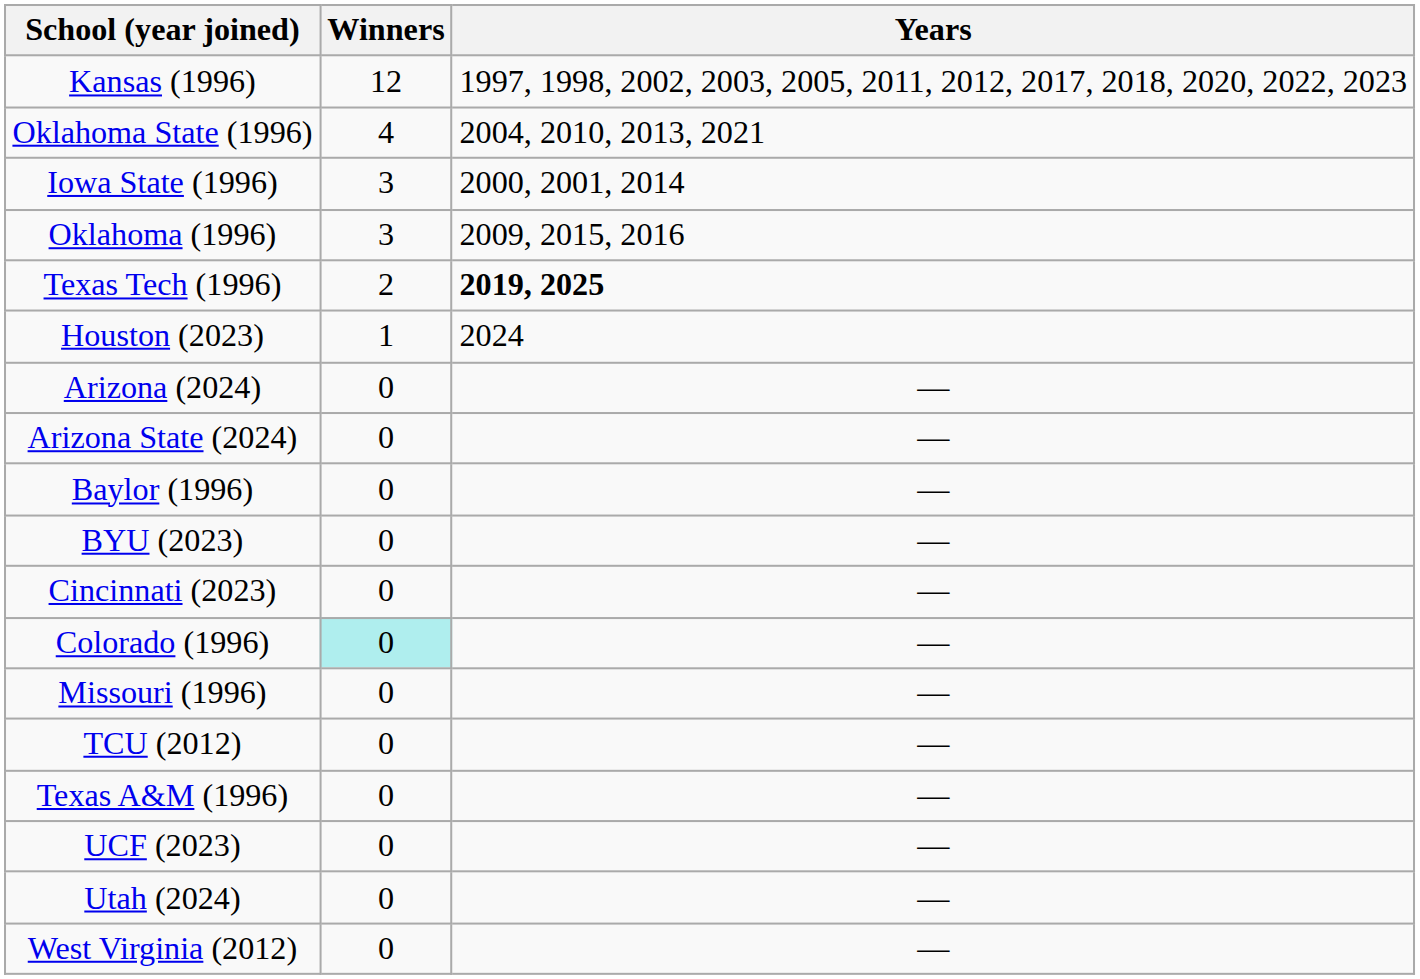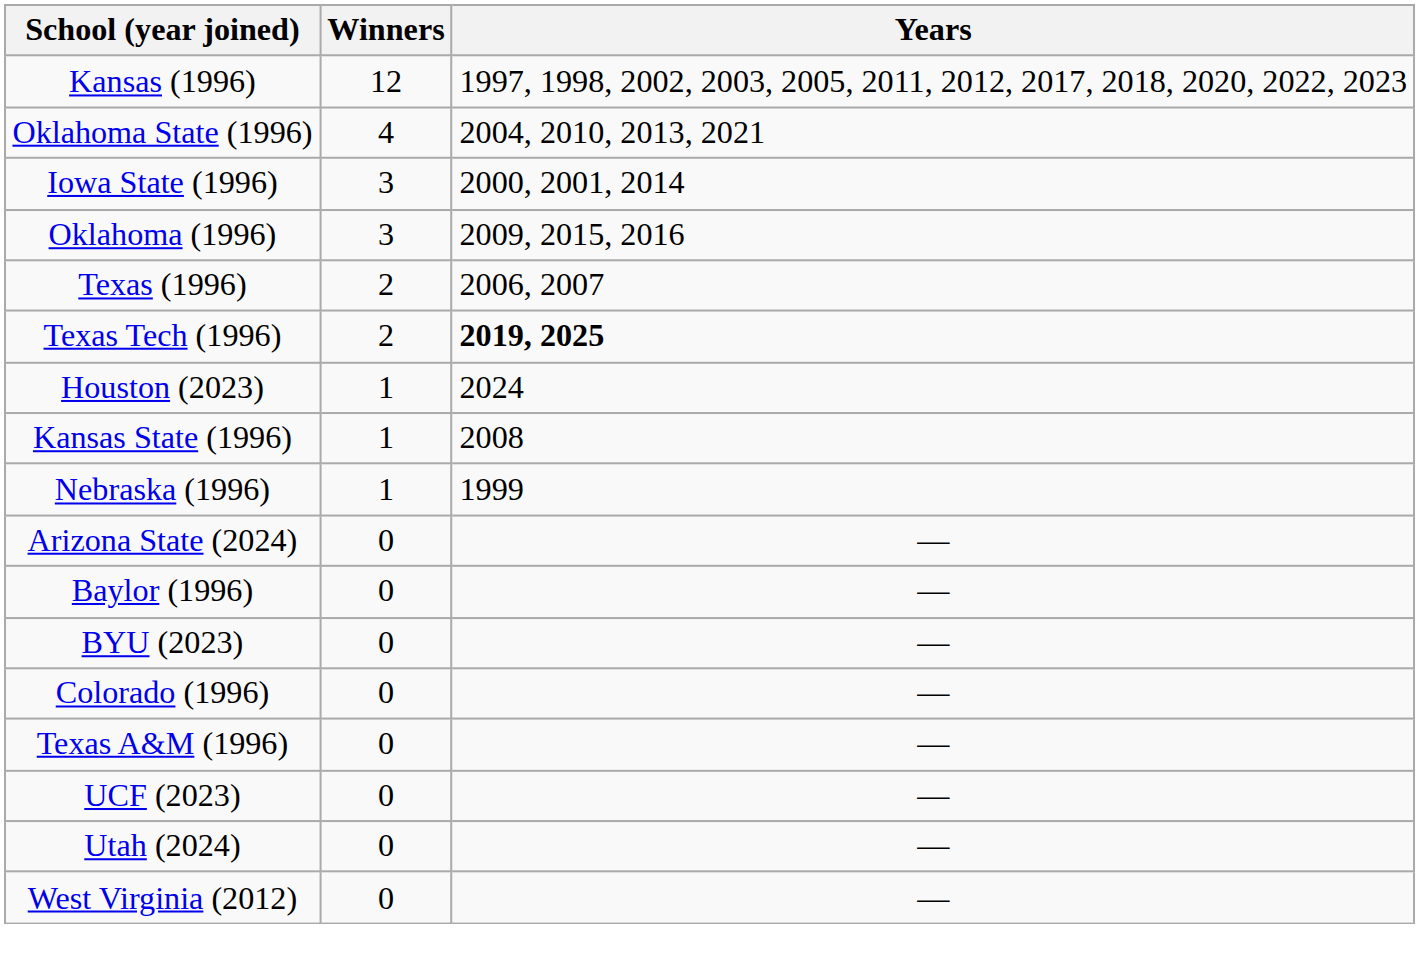+ row: Texas (1996) | 2 | 2006, 2007
+ row: Kansas State (1996) | 1 | 2008
+ row: Nebraska (1996) | 1 | 1999
- row: Arizona (2024) | 0 | —
- row: Cincinnati (2023) | 0 | —
Colorado (1996) | Winners: paleturquoise background -> no background
- row: Missouri (1996) | 0 | —
- row: TCU (2012) | 0 | —
